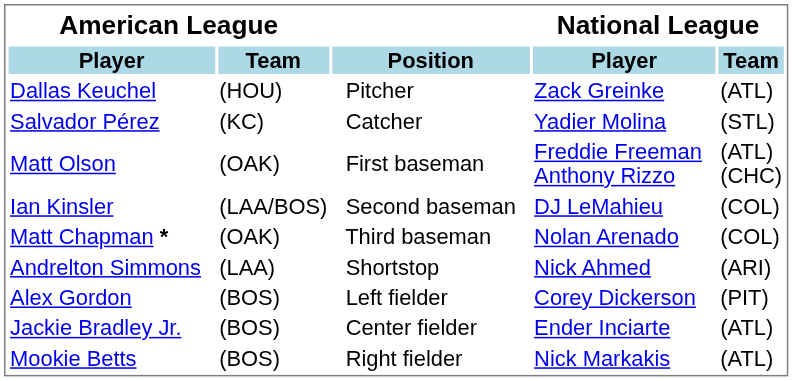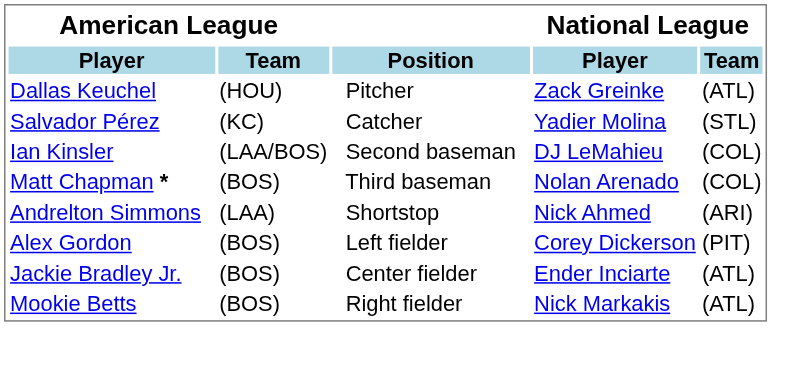- row: Matt Olson | (OAK) | First baseman | Freddie Freeman Anthony Rizzo | (ATL) (CHC)
Matt Chapman * | American League / Team: (OAK) -> (BOS)
